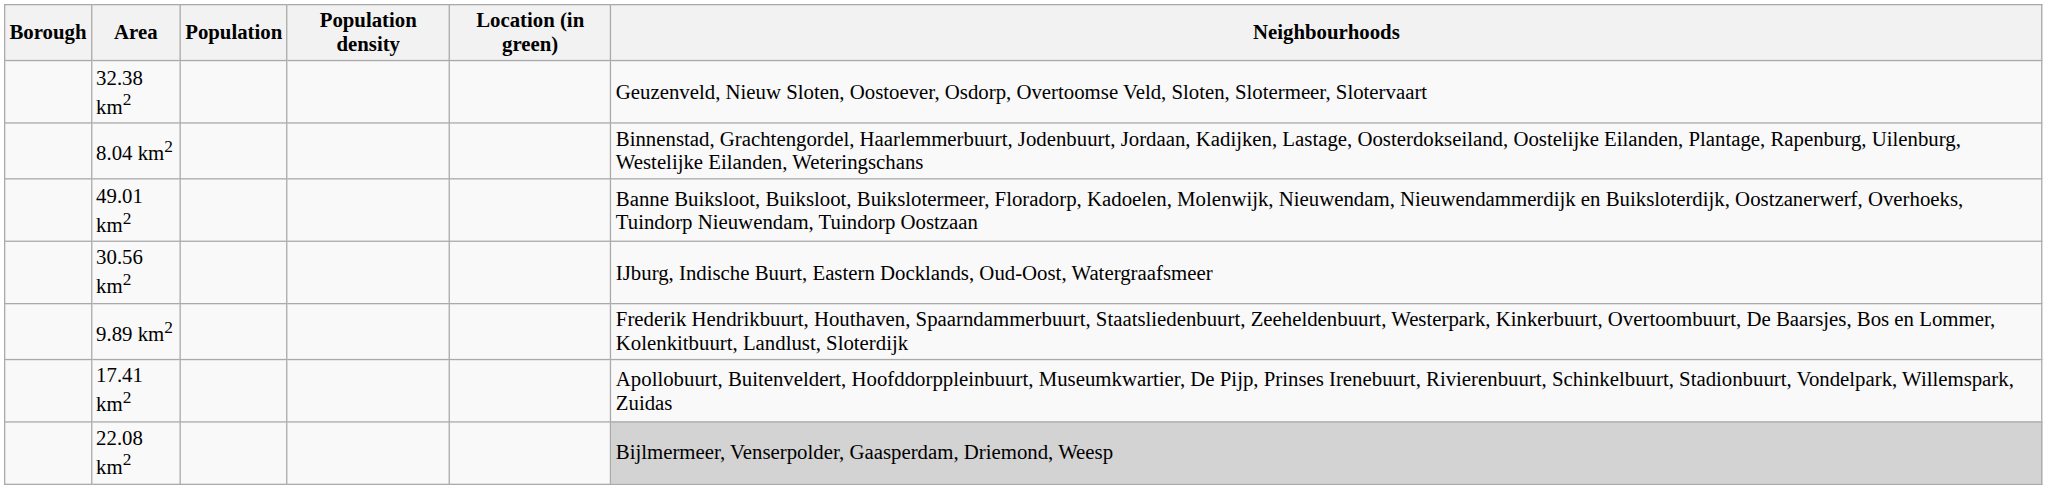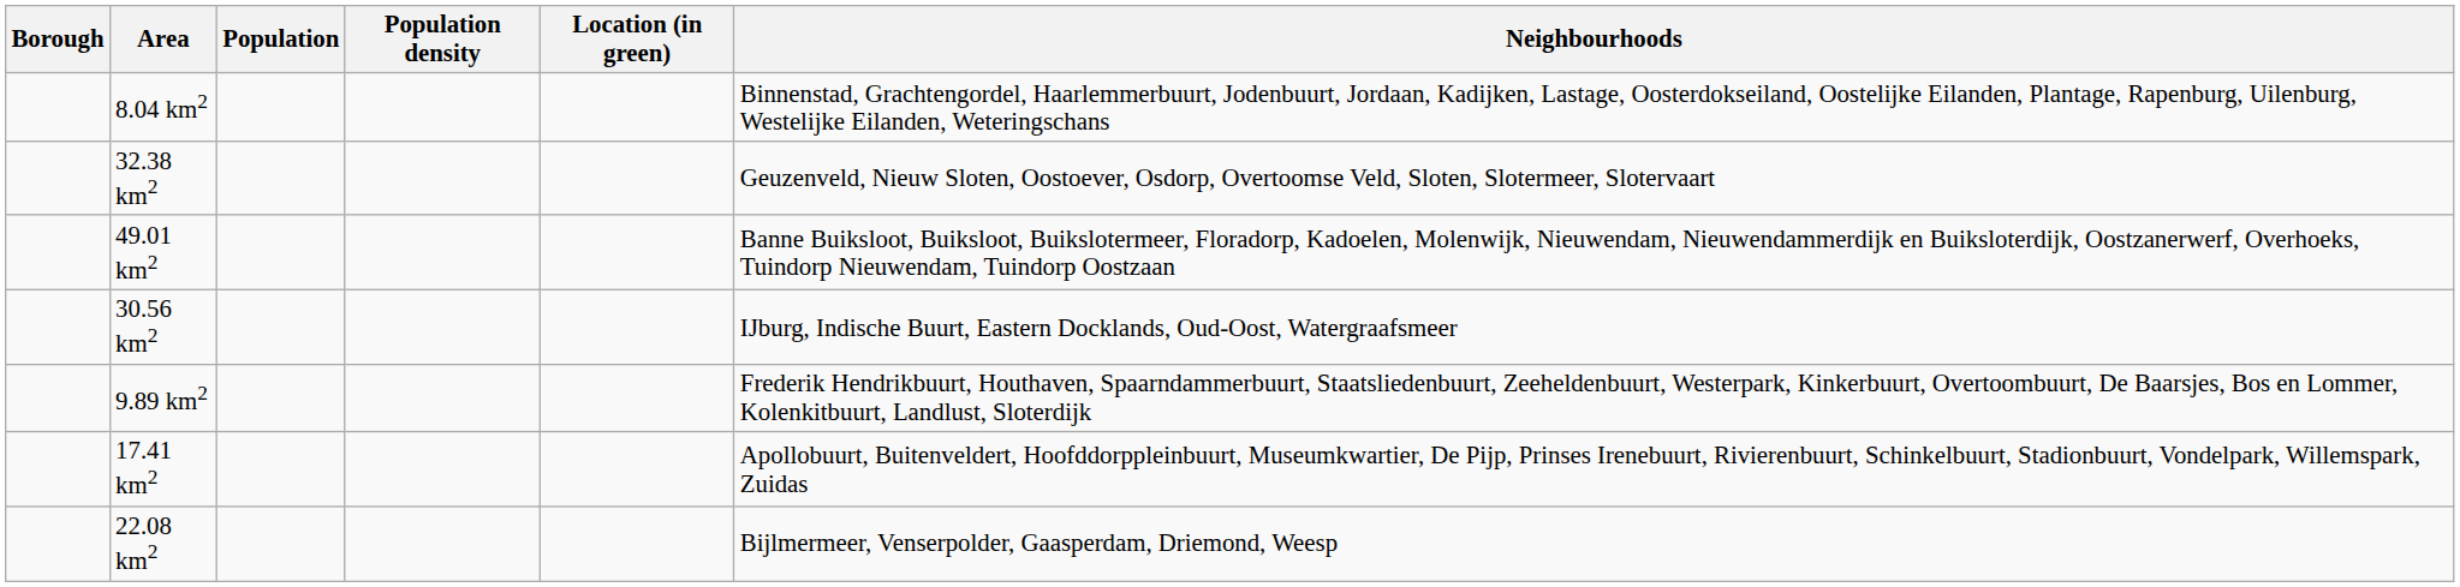rows swapped: 8.04 km2 <-> 32.38 km2
22.08 km2 | Neighbourhoods: lightgrey background -> no background
